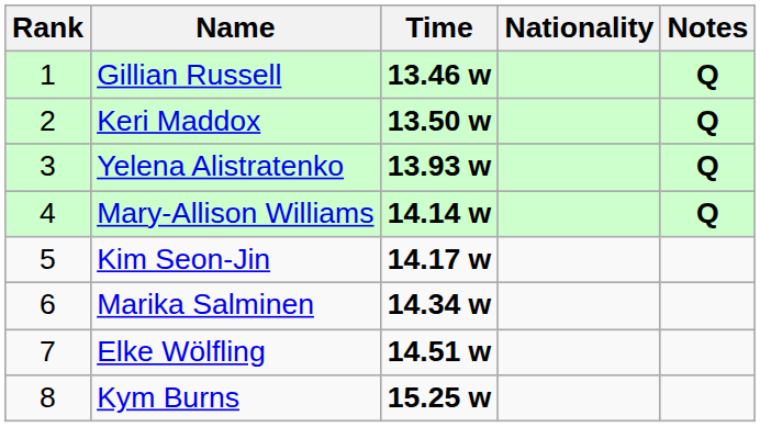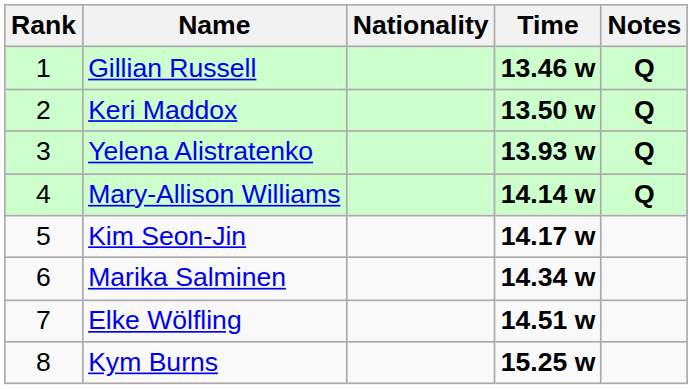columns swapped: Nationality <-> Time
